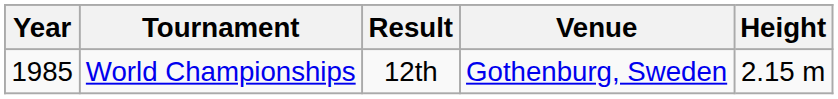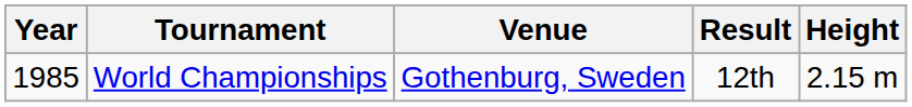columns swapped: Venue <-> Result
